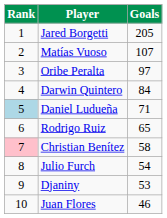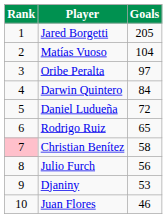Matías Vuoso | Goals: 107 -> 104
Daniel Ludueña | Rank: lightblue background -> no background
Daniel Ludueña | Goals: 71 -> 72
Julio Furch | Goals: 54 -> 56
